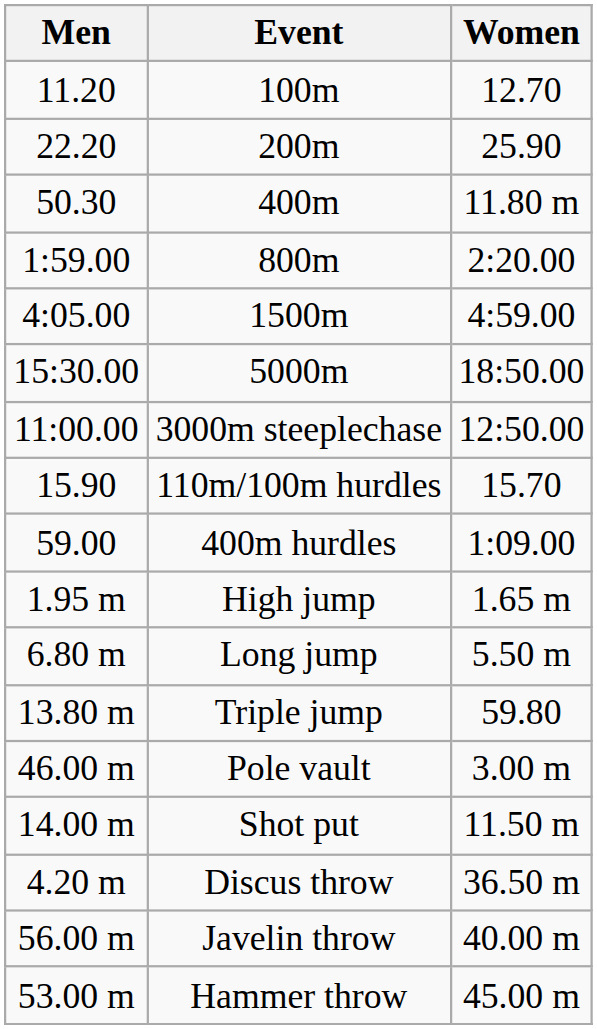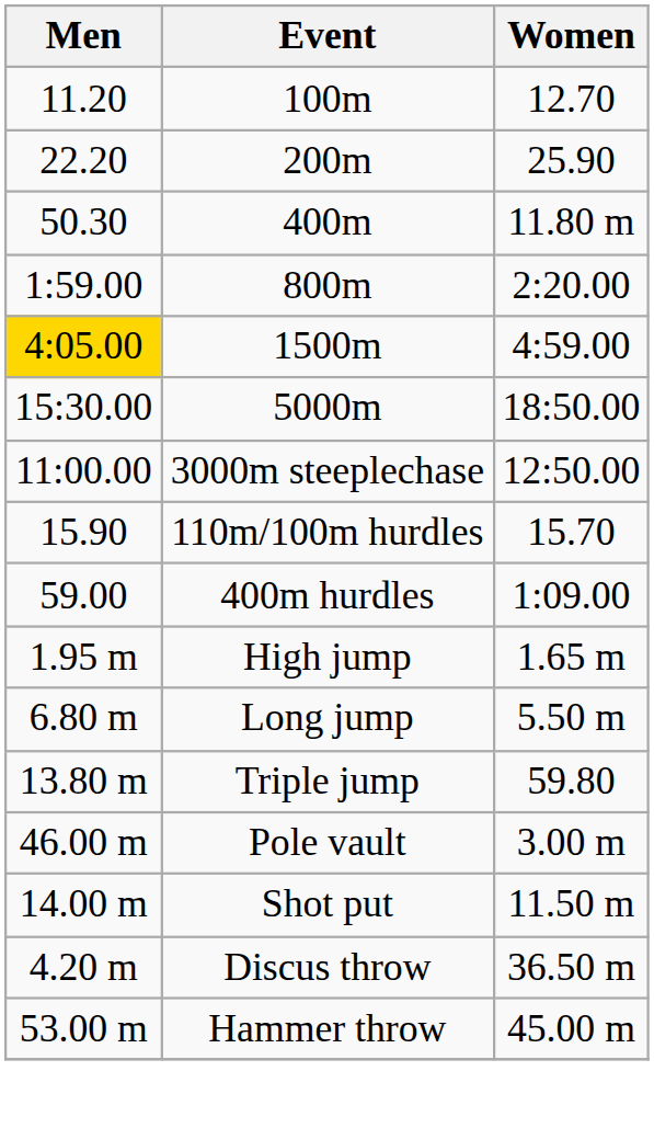1500m | Men: no background -> gold background
- row: 56.00 m | Javelin throw | 40.00 m
